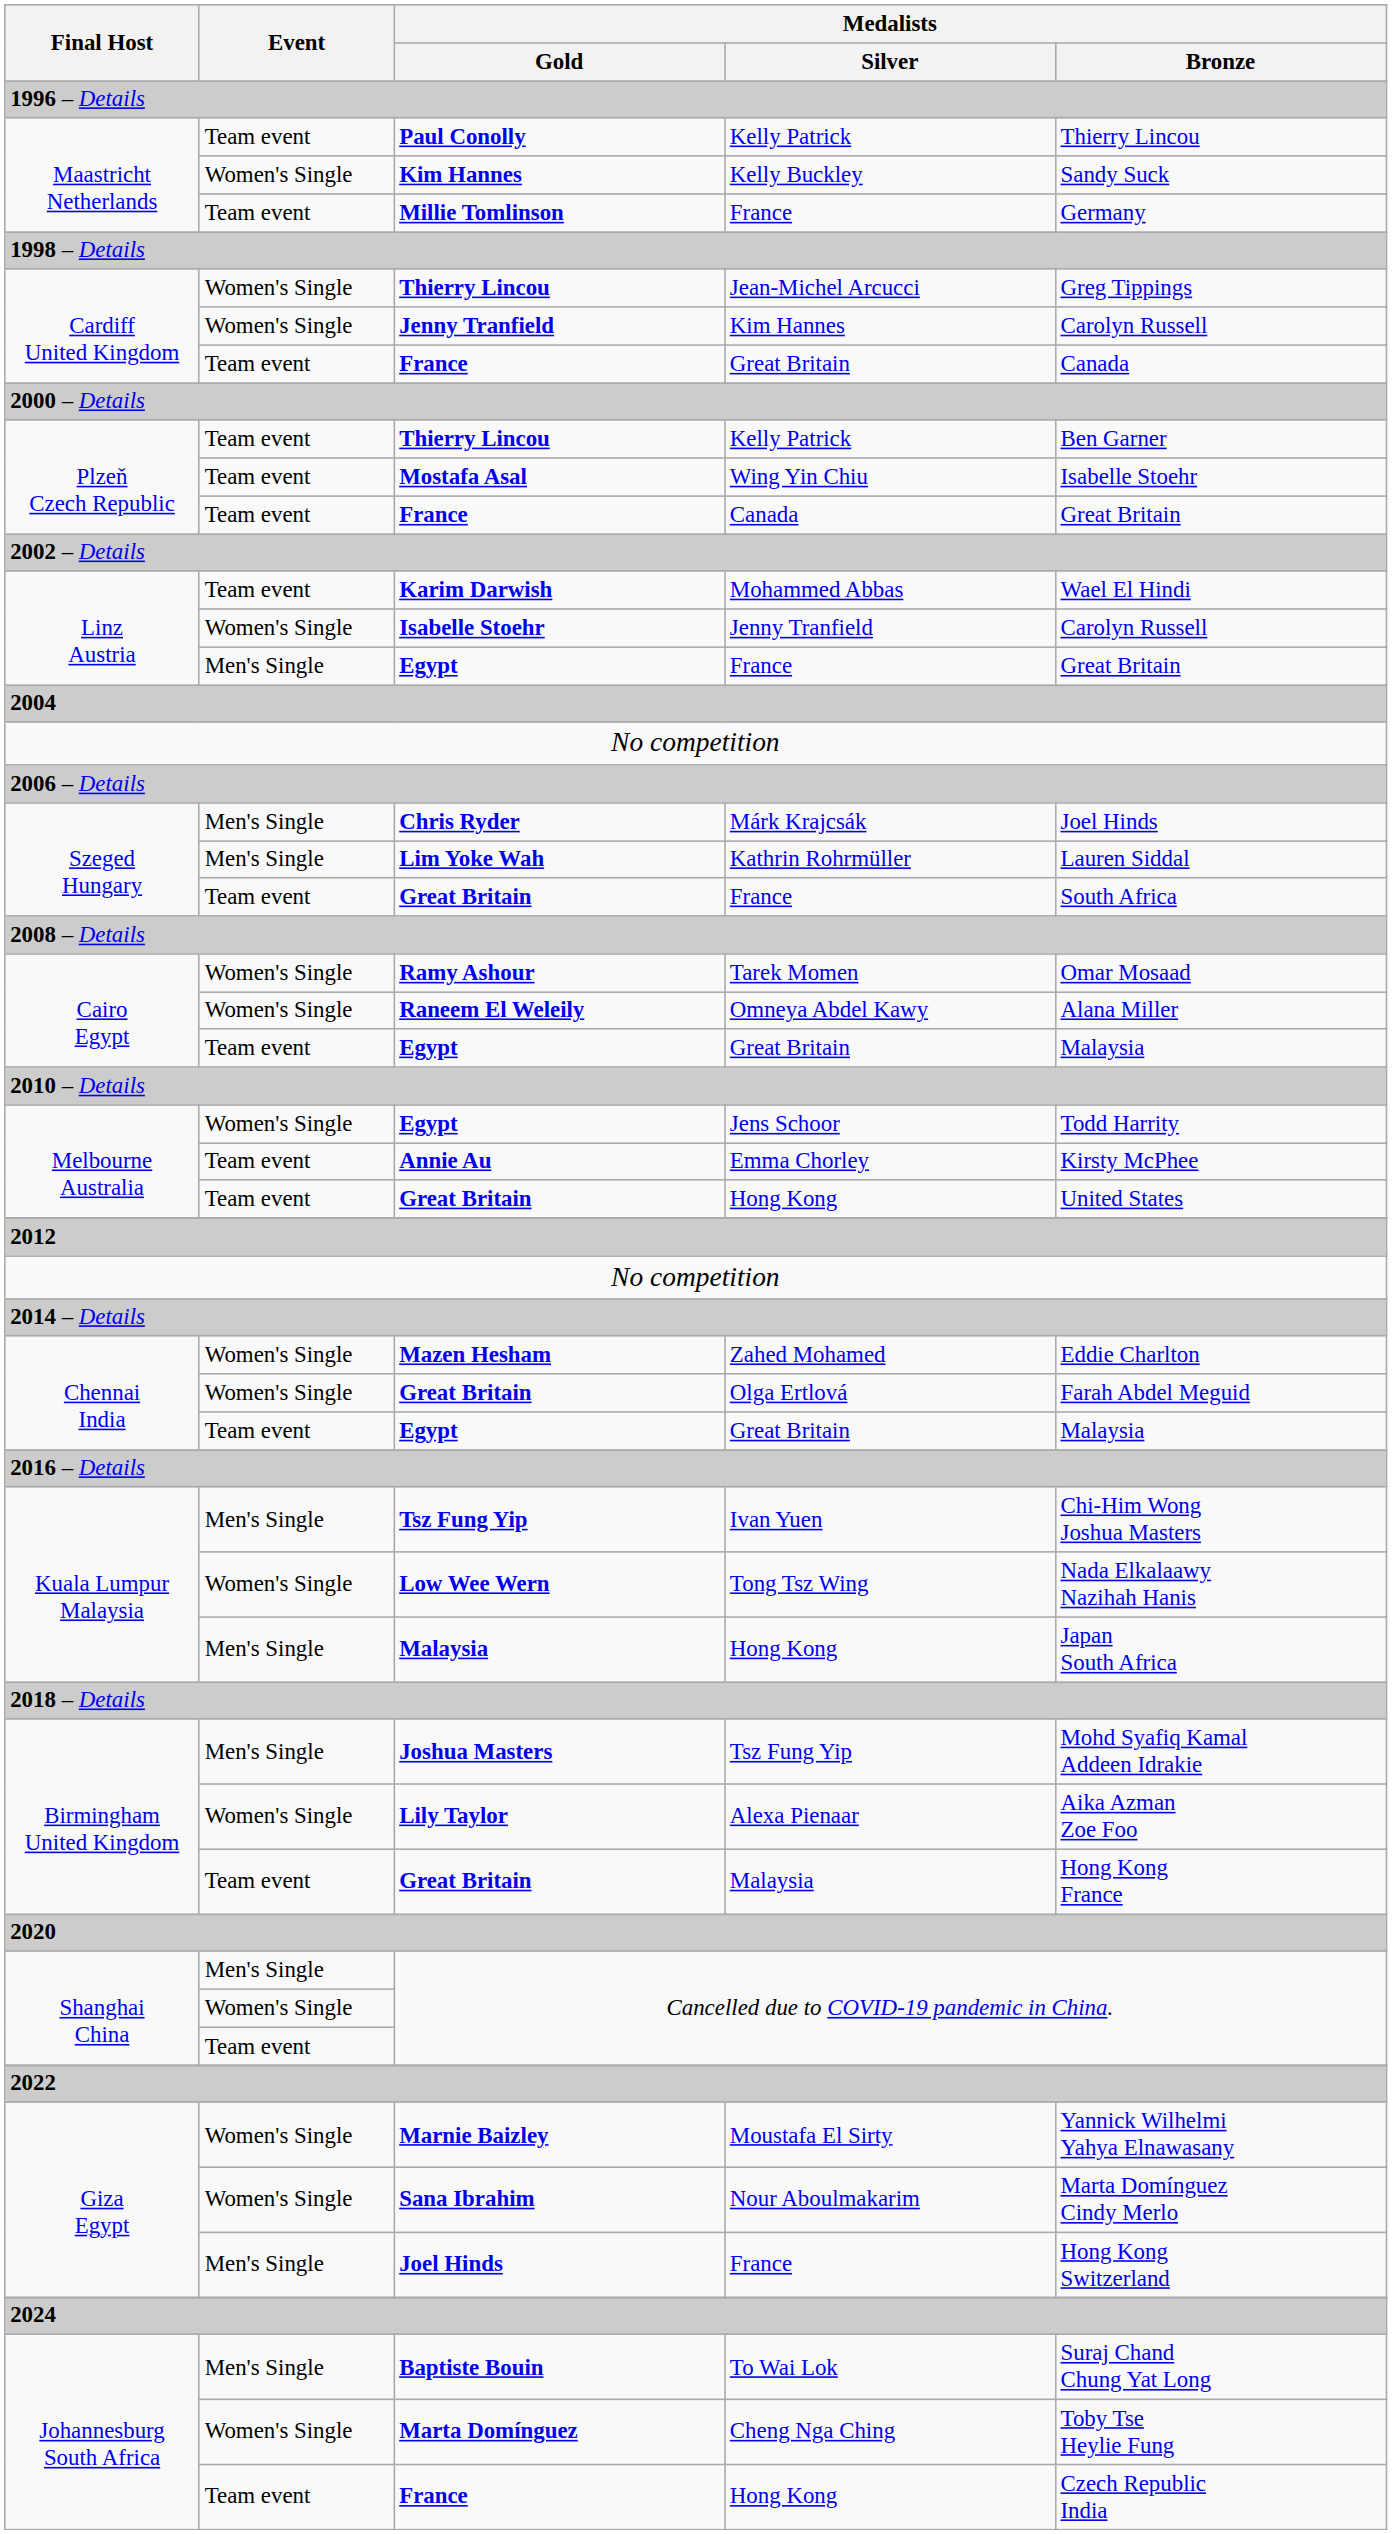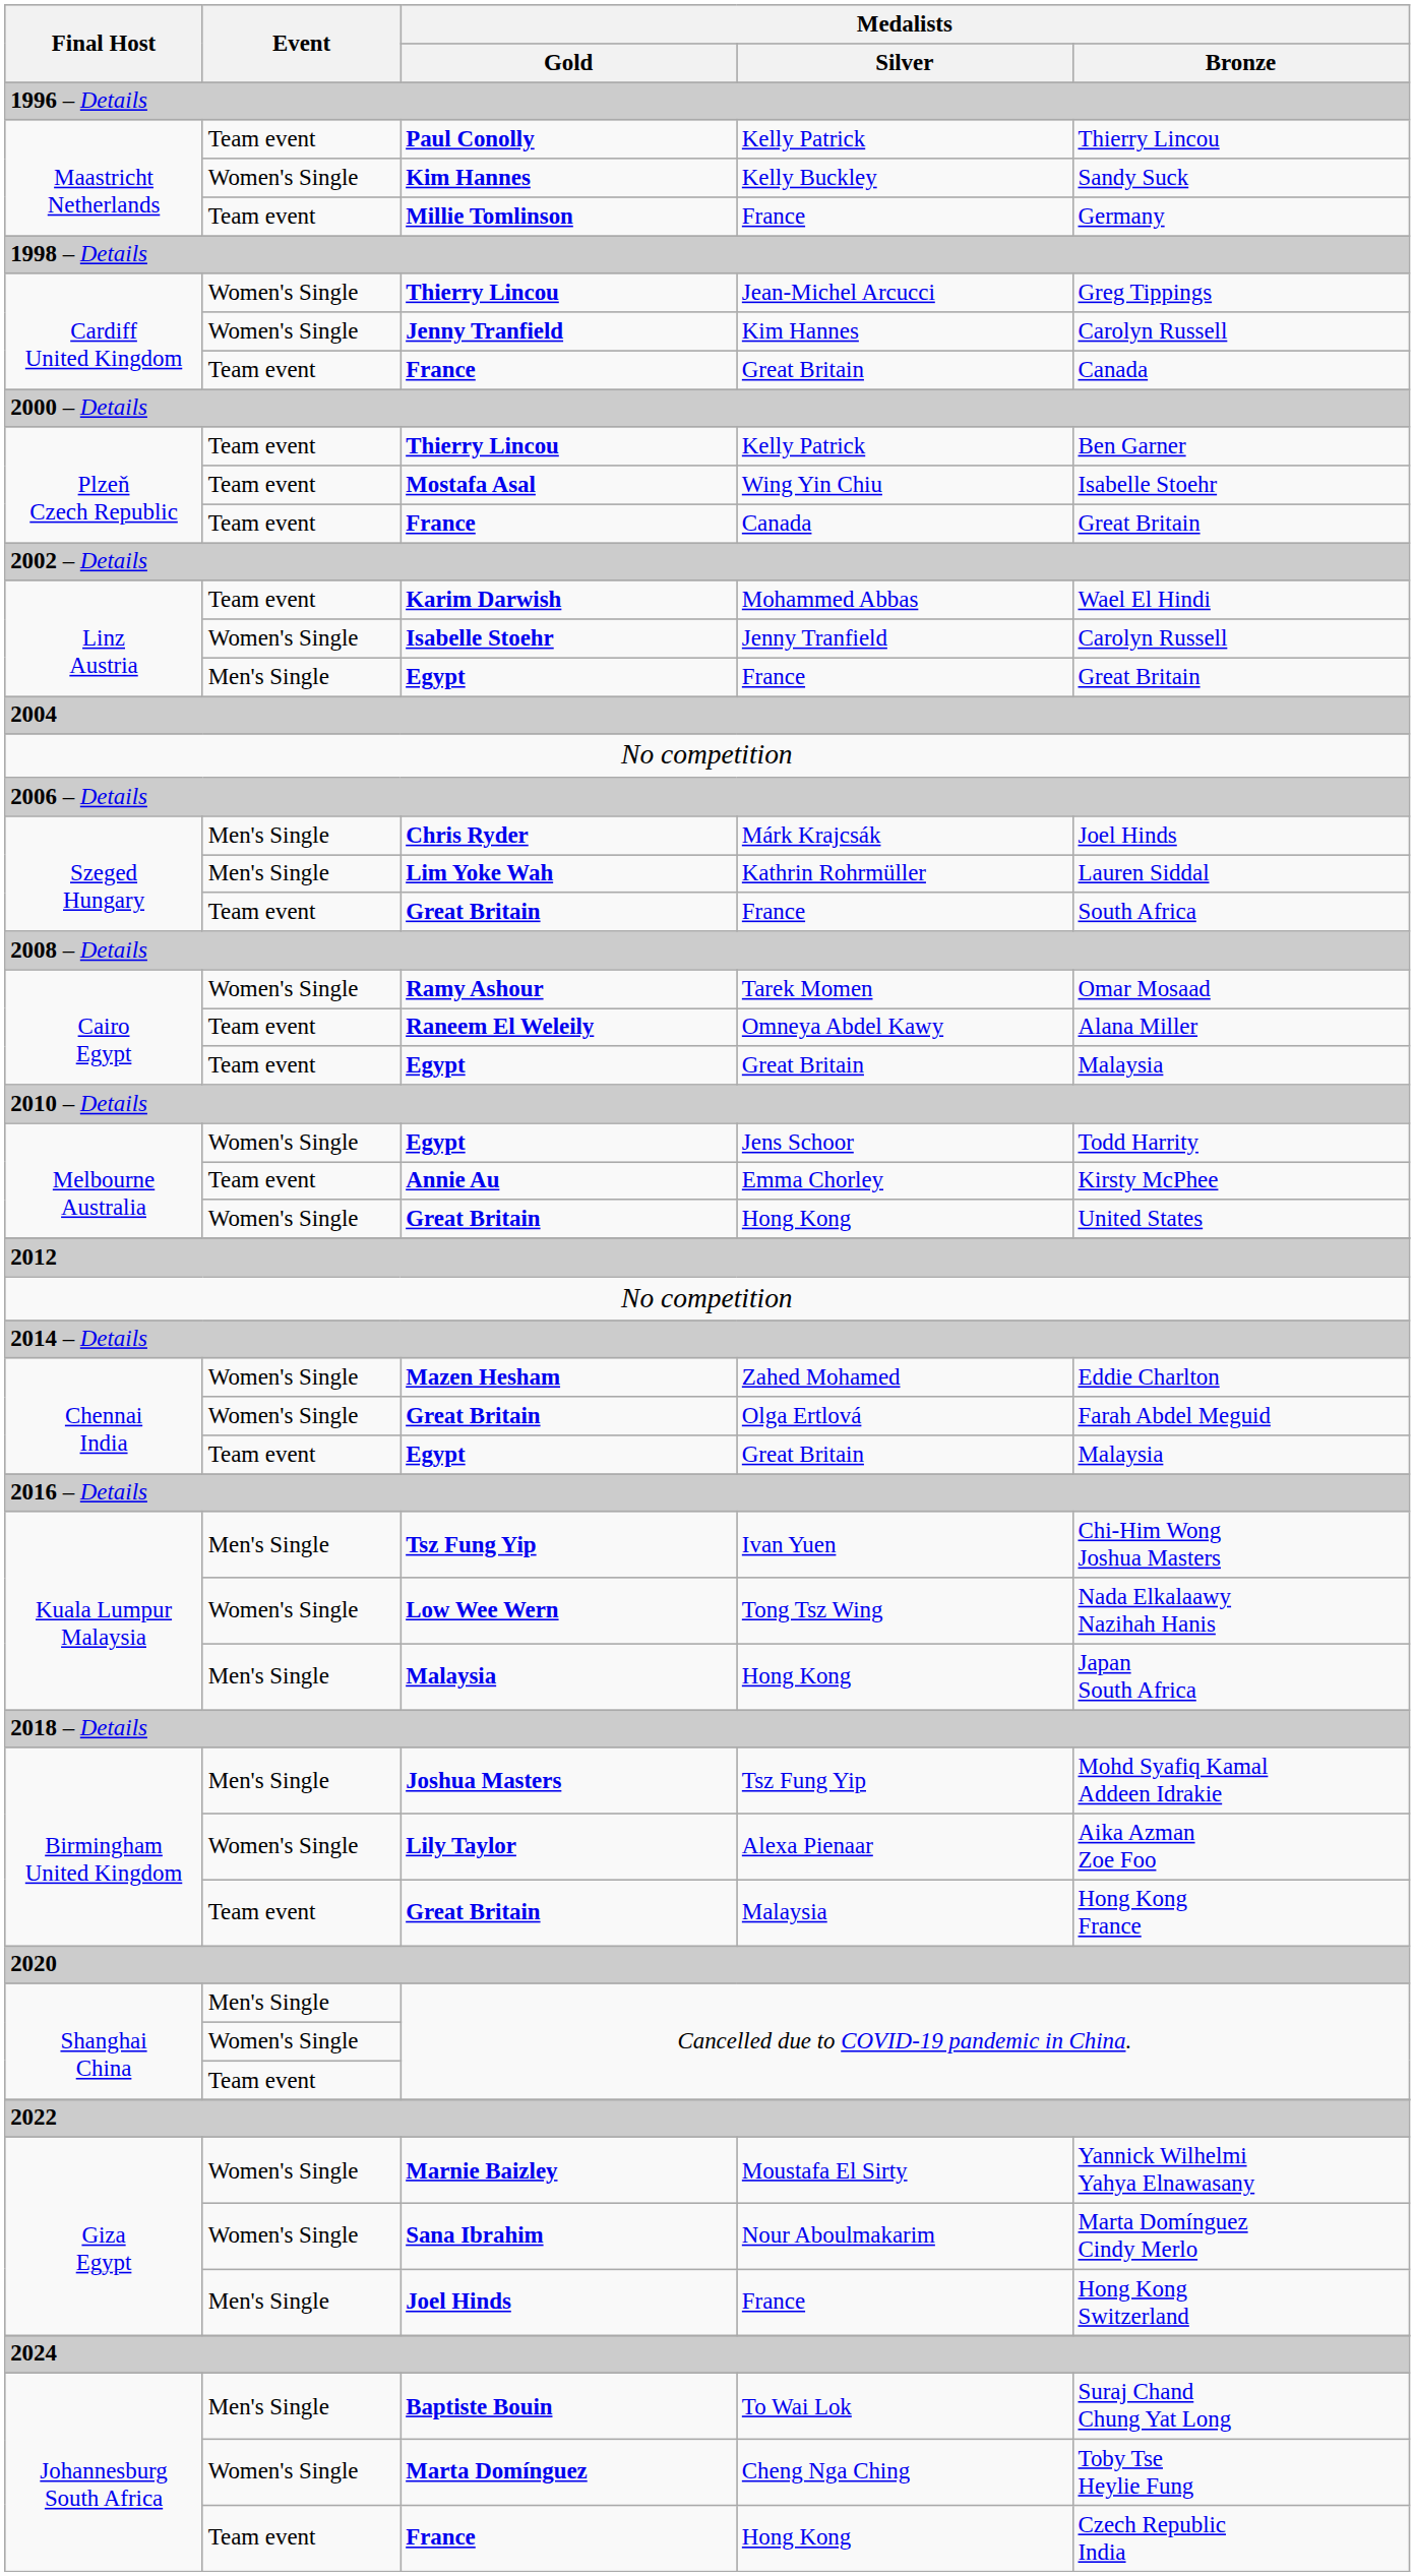Omneya Abdel Kawy | Event: Women's Single -> Team event
Melbourne Australia / Hong Kong | Event: Team event -> Women's Single
